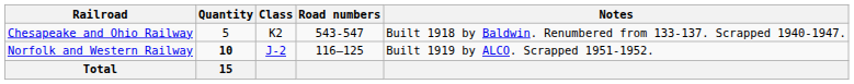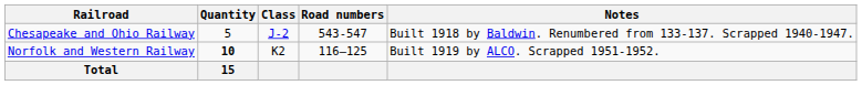Chesapeake and Ohio Railway | Class: K2 -> J-2
Norfolk and Western Railway | Class: J-2 -> K2
